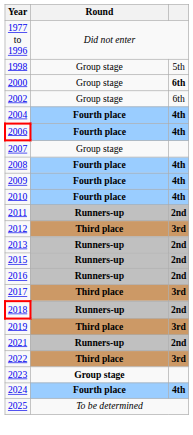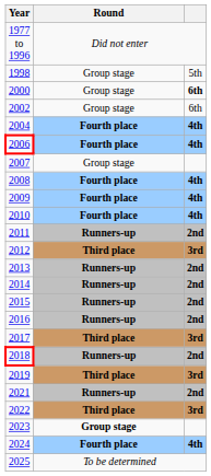+ row: 2014 | Runners-up | 2nd
